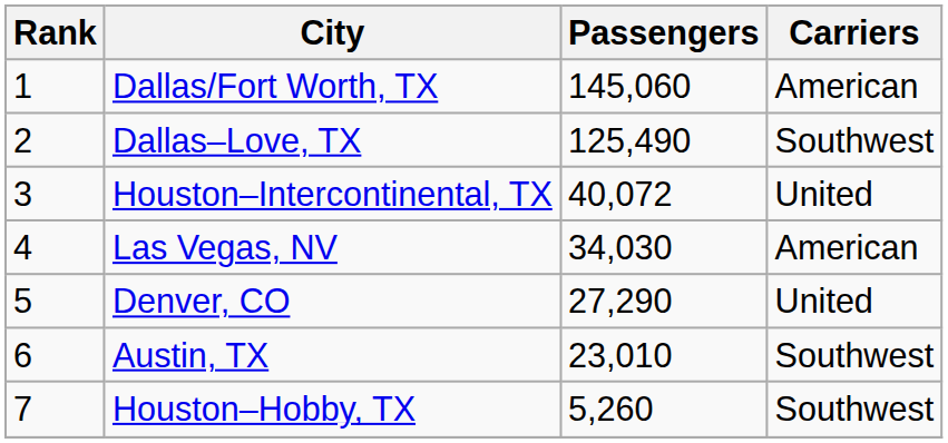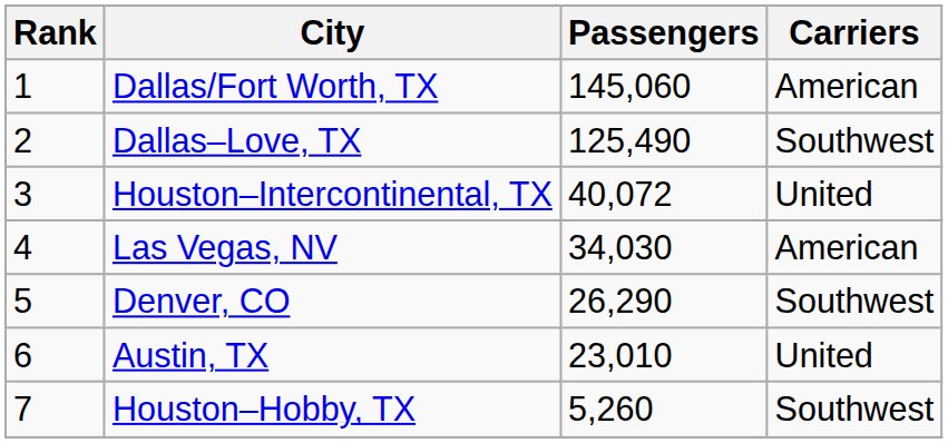Denver, CO | Passengers: 27,290 -> 26,290
Denver, CO | Carriers: United -> Southwest
Austin, TX | Carriers: Southwest -> United
